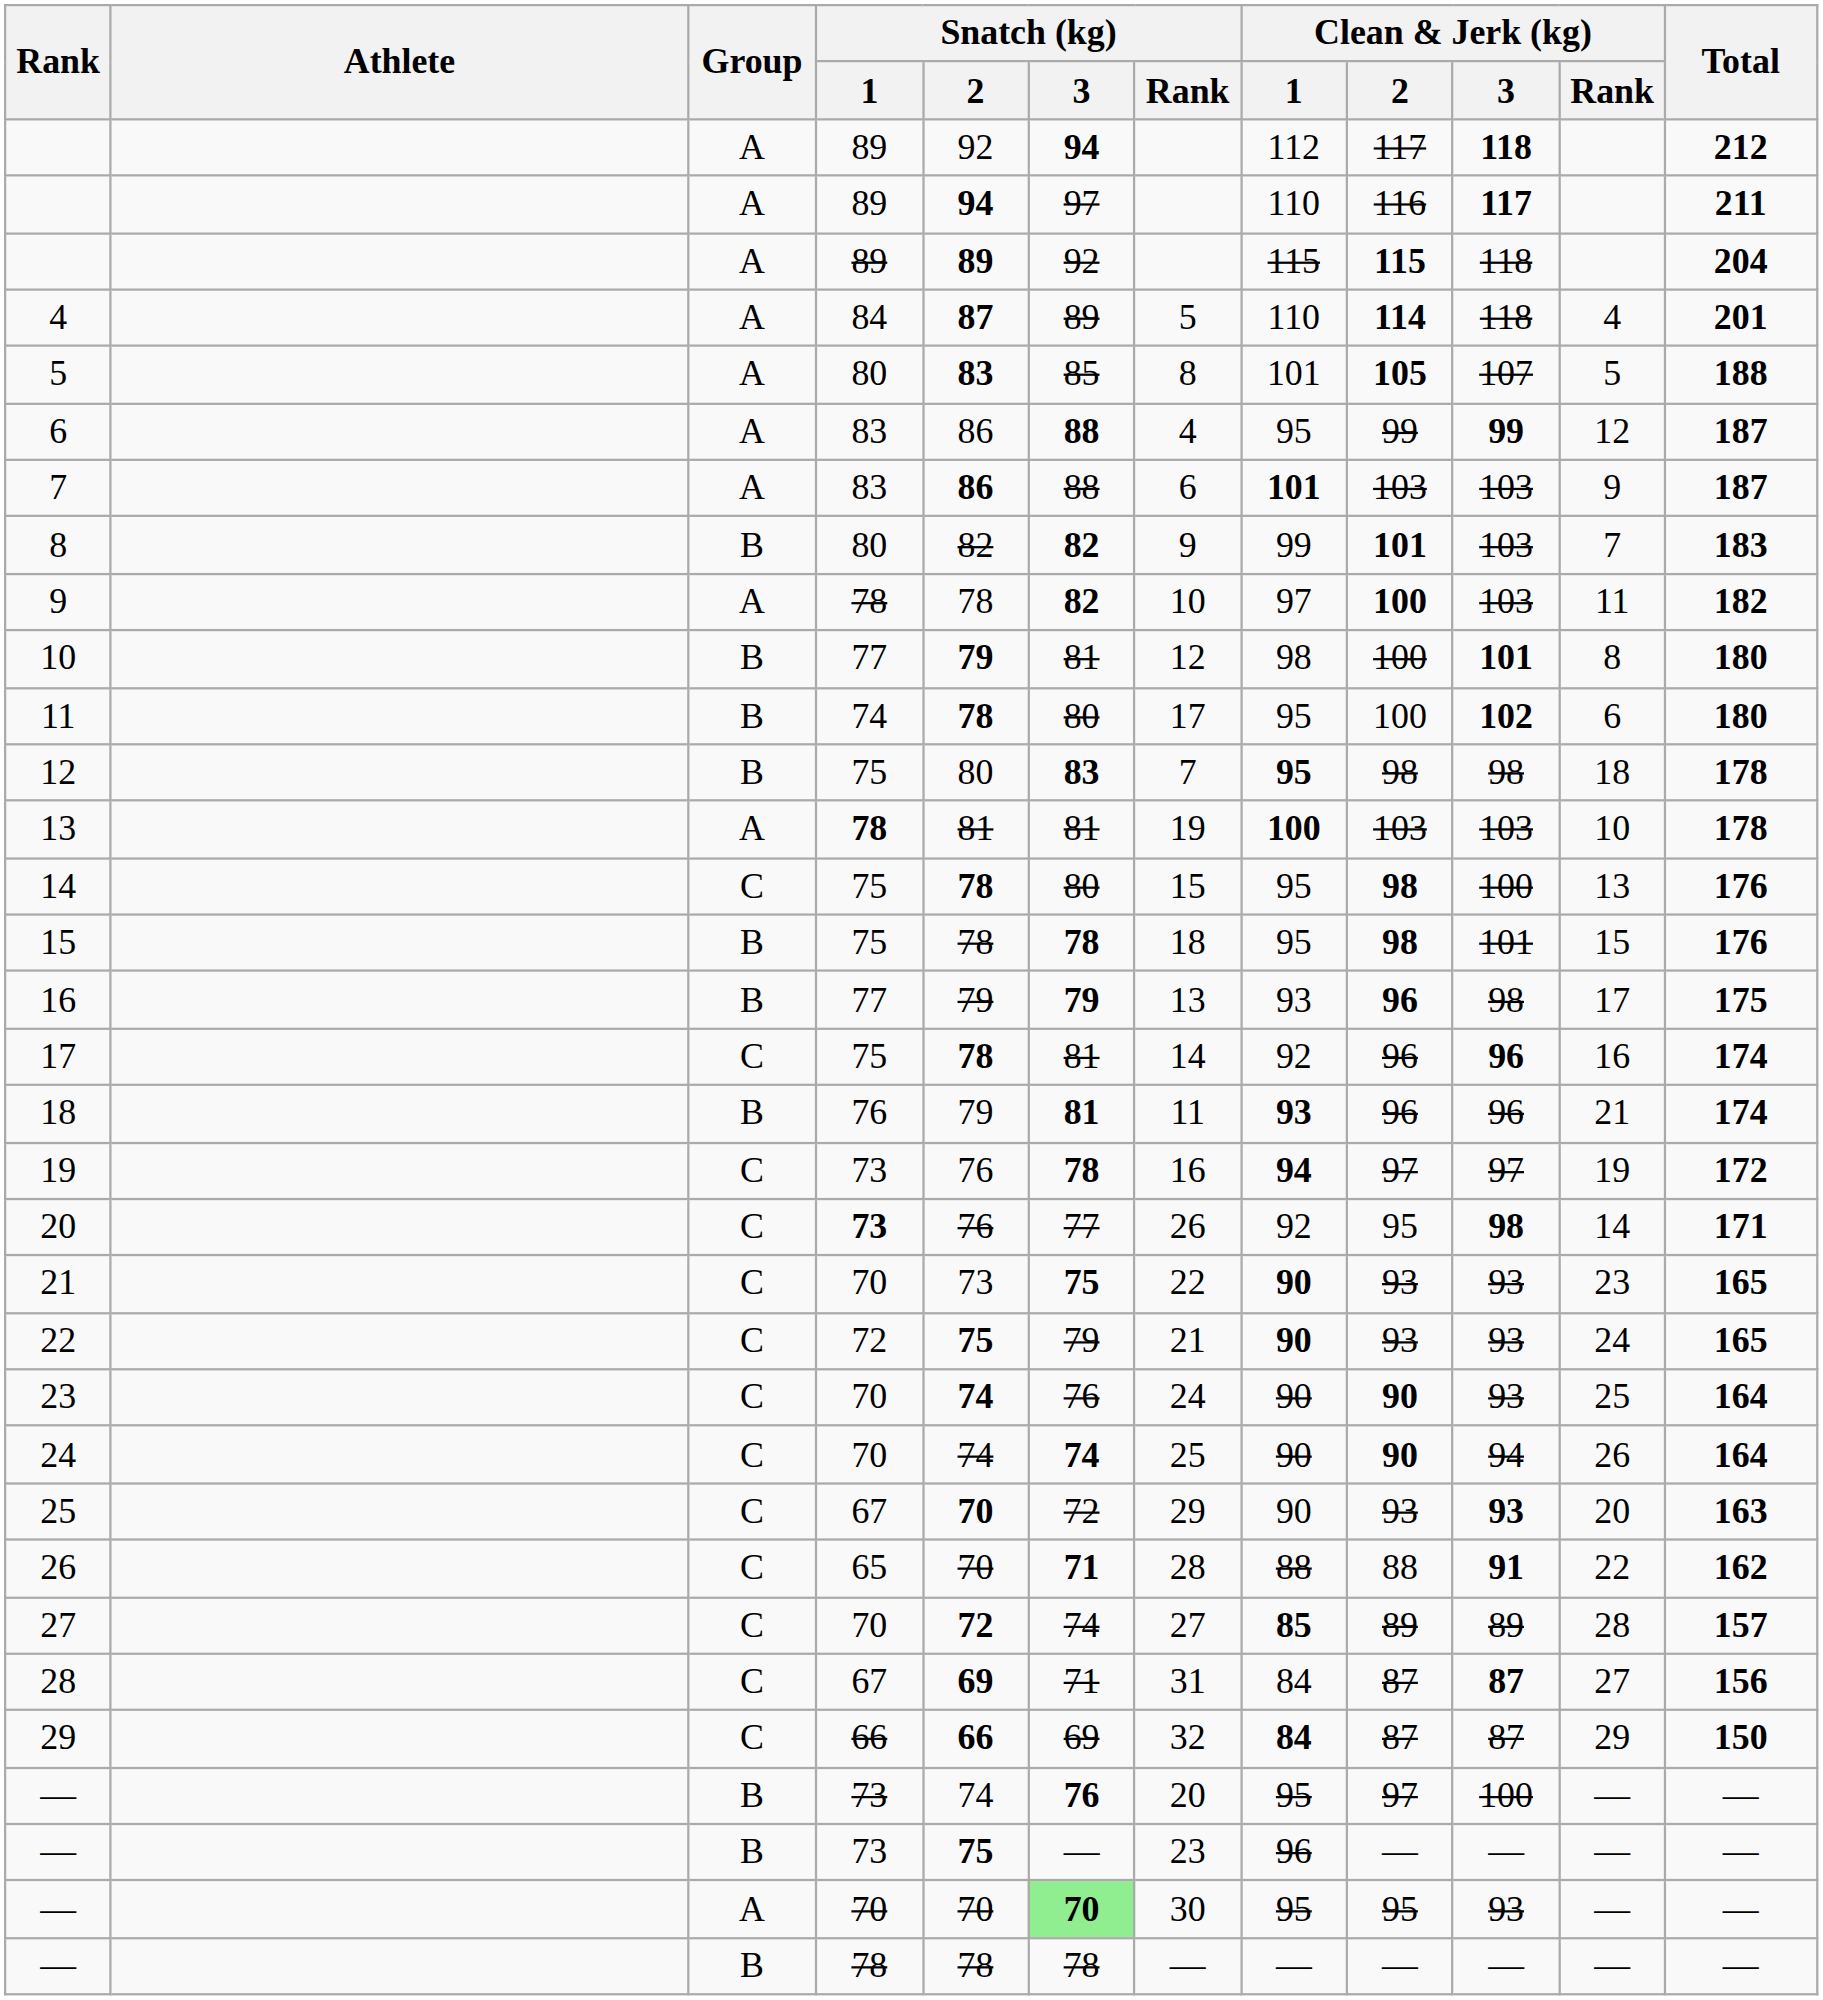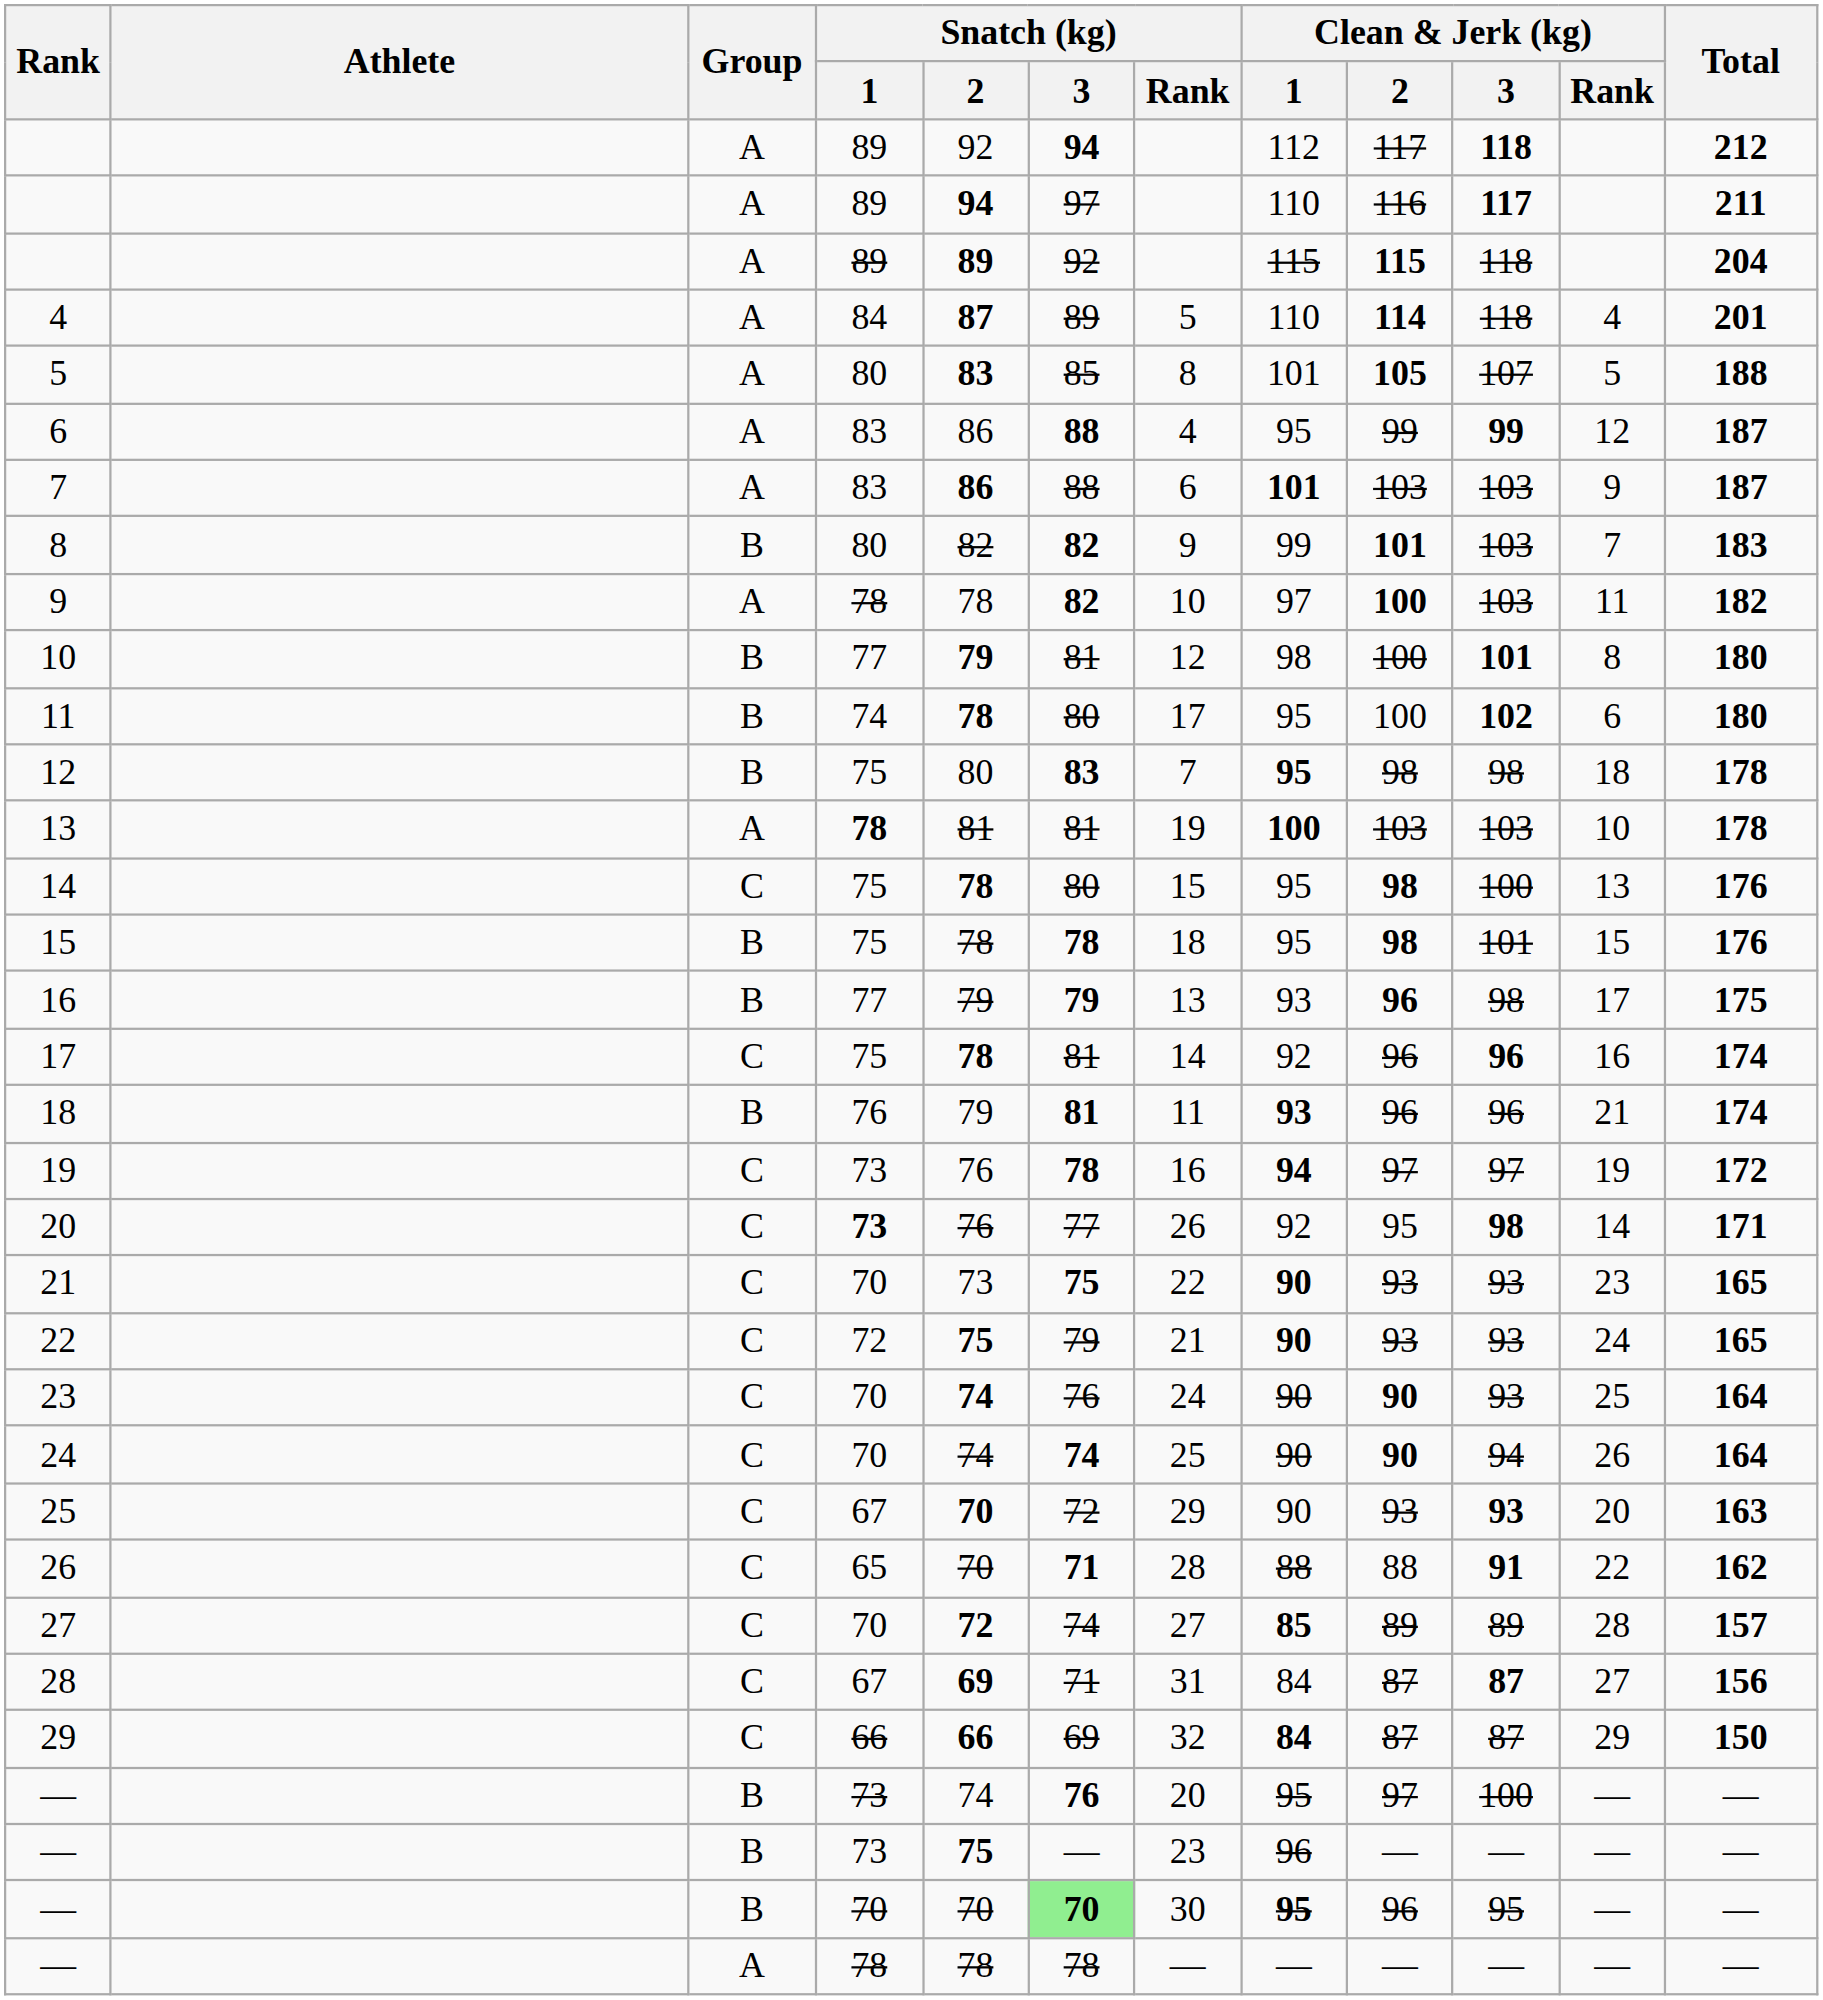— / 70 | Group: A -> B
— / 70 | Clean & Jerk (kg) / 1: normal -> bold
— / 70 | Clean & Jerk (kg) / 2: 95 -> 96
— / 70 | Clean & Jerk (kg) / 3: 93 -> 95
— / 78 | Group: B -> A
